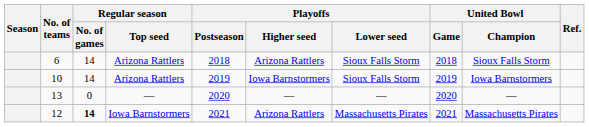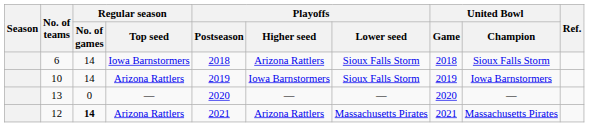6 | Regular season / Top seed: Arizona Rattlers -> Iowa Barnstormers
12 | Regular season / Top seed: Iowa Barnstormers -> Arizona Rattlers
